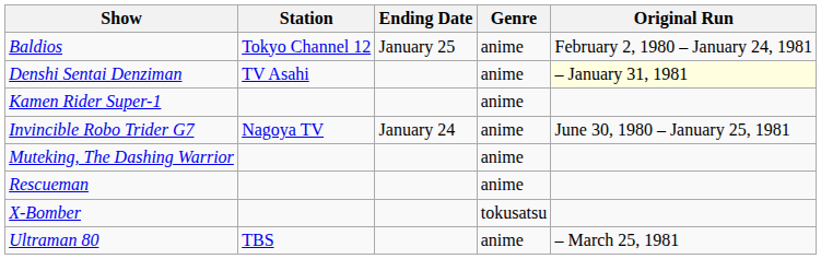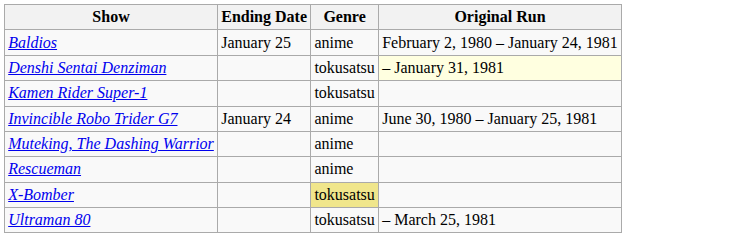- column: Station | Tokyo Channel 12 | TV Asahi | Nagoya TV | TBS
Denshi Sentai Denziman | Genre: anime -> tokusatsu
Kamen Rider Super-1 | Genre: anime -> tokusatsu
X-Bomber | Genre: no background -> khaki background
Ultraman 80 | Genre: anime -> tokusatsu
